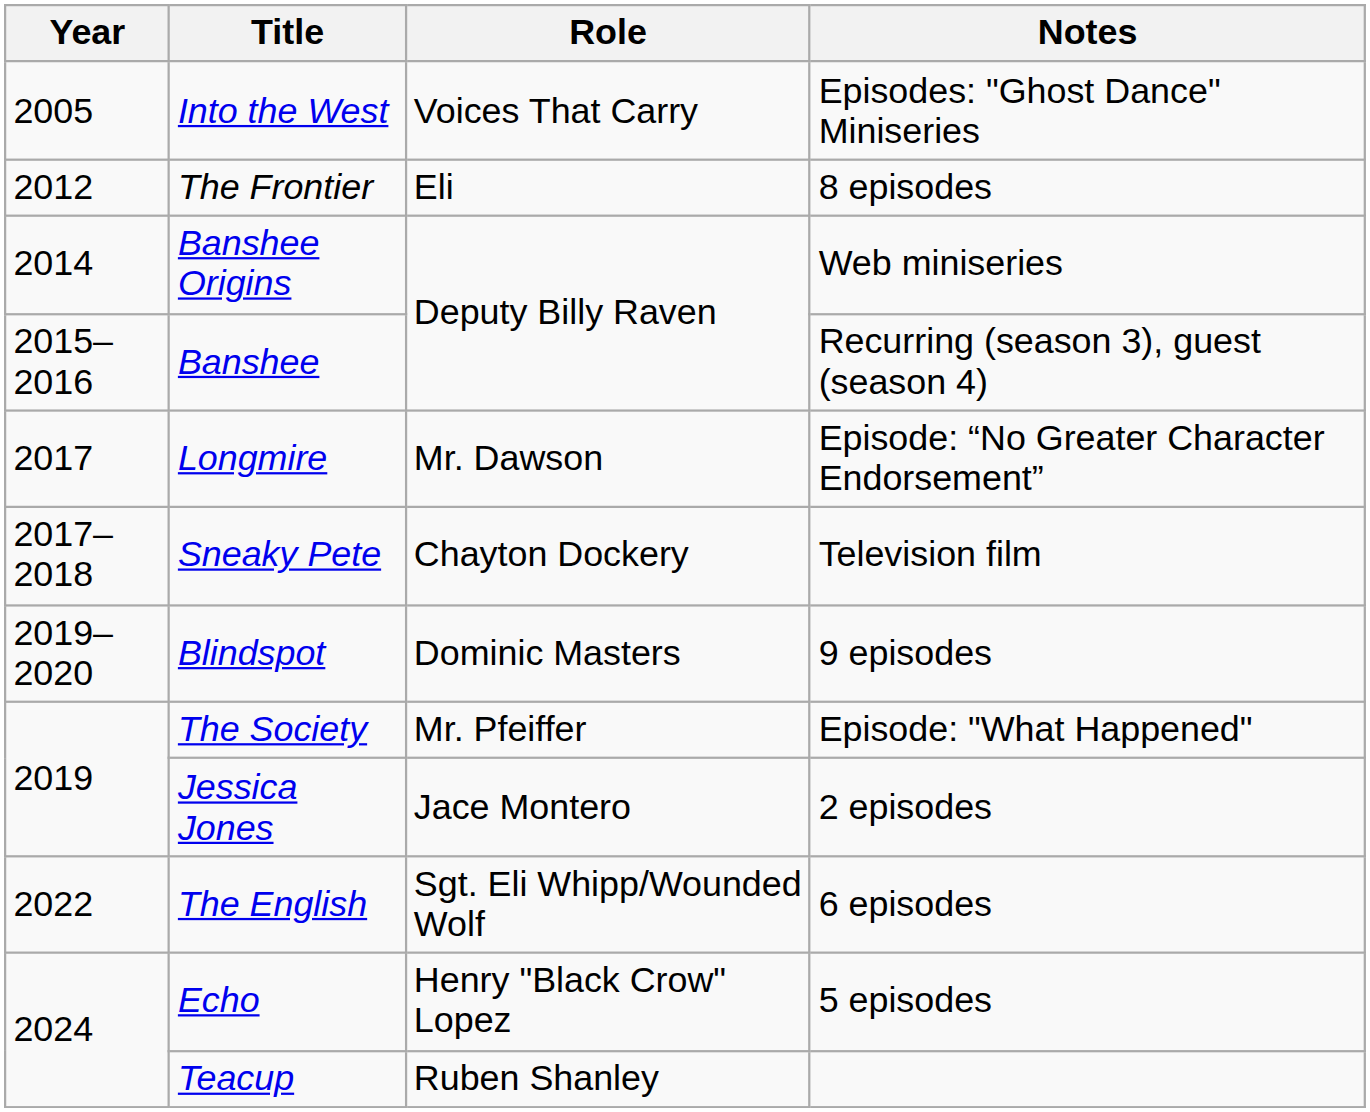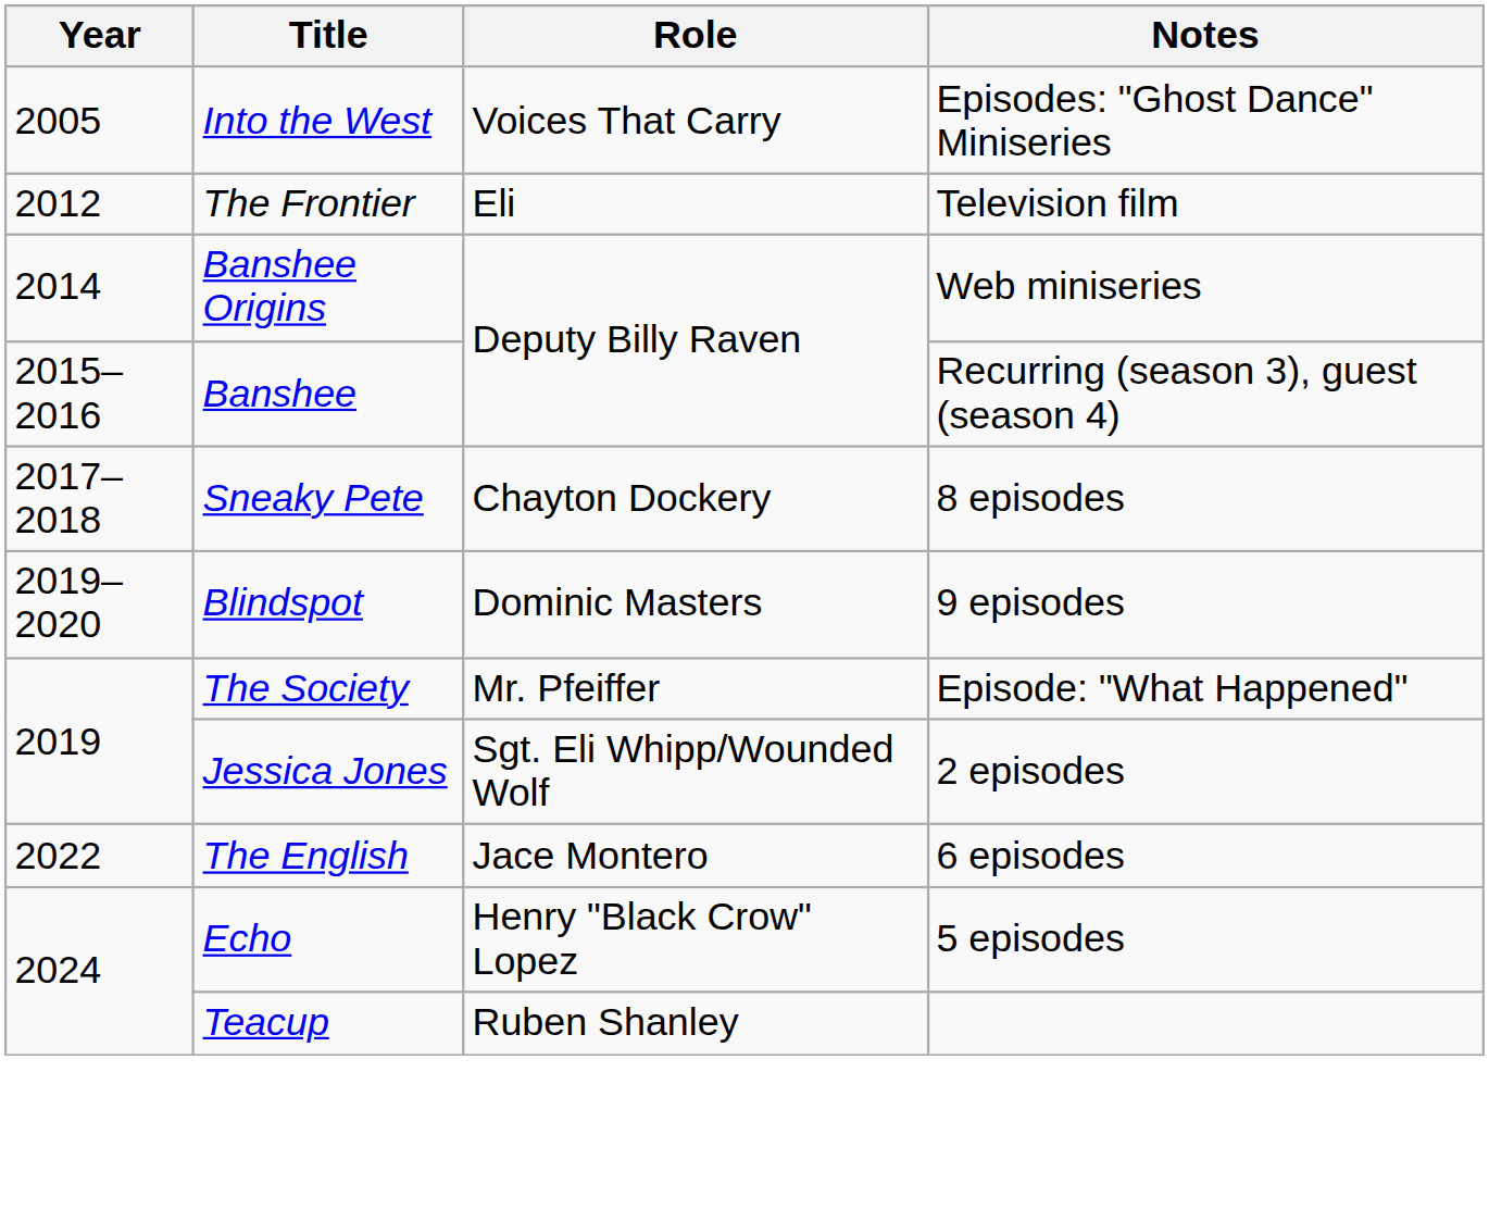The Frontier | Notes: 8 episodes -> Television film
- row: 2017 | Longmire | Mr. Dawson | Episode: “No Greater Character Endorsement”
Sneaky Pete | Notes: Television film -> 8 episodes
Jessica Jones | Role: Jace Montero -> Sgt. Eli Whipp/Wounded Wolf
The English | Role: Sgt. Eli Whipp/Wounded Wolf -> Jace Montero
